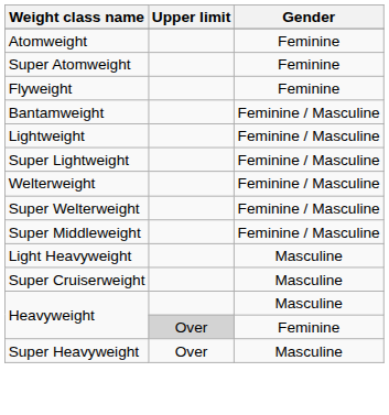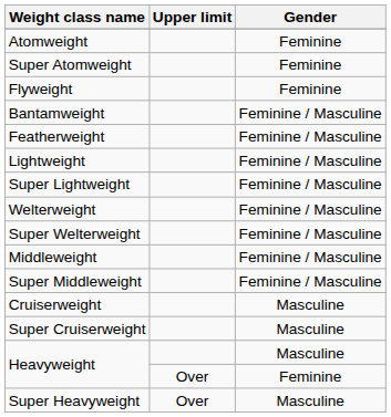+ row: Featherweight | Feminine / Masculine
+ row: Middleweight | Feminine / Masculine
- row: Light Heavyweight | Masculine
+ row: Cruiserweight | Masculine
Heavyweight / Feminine | Upper limit: lightgrey background -> no background
